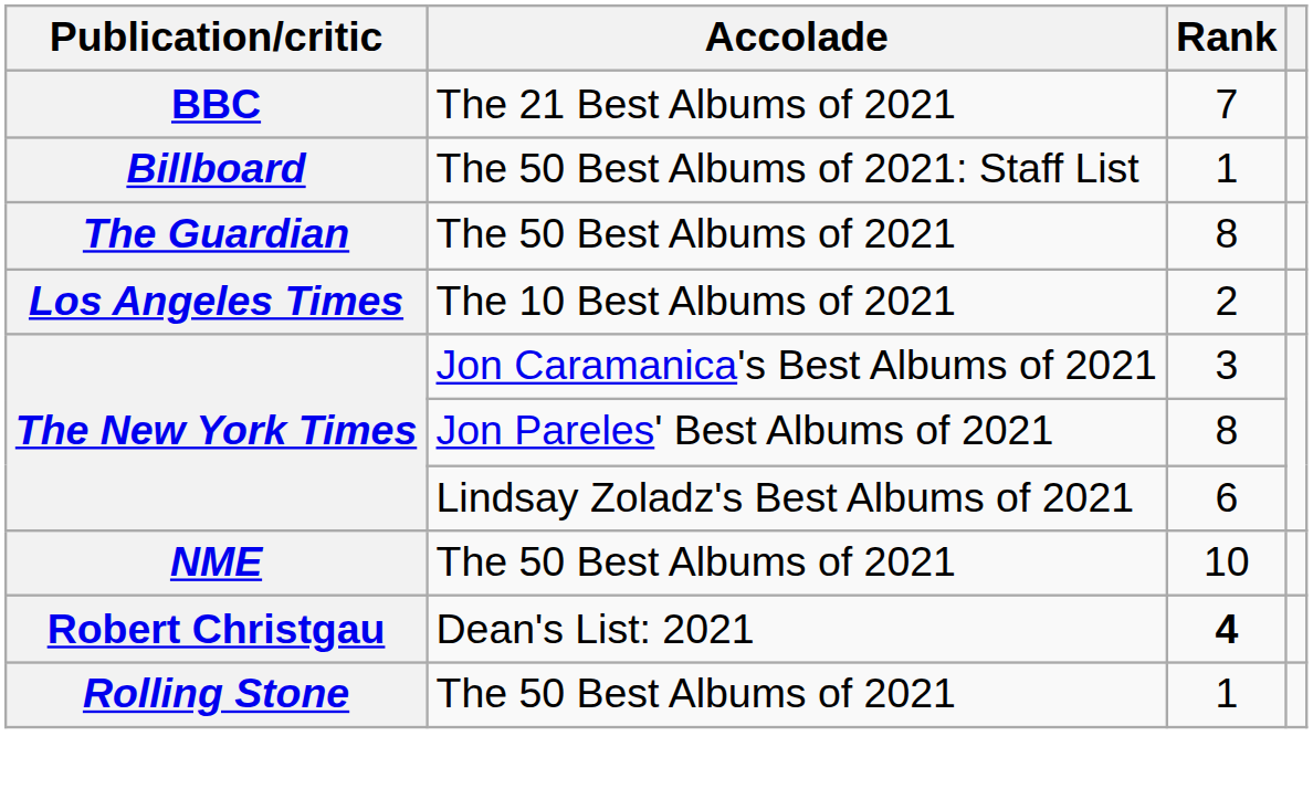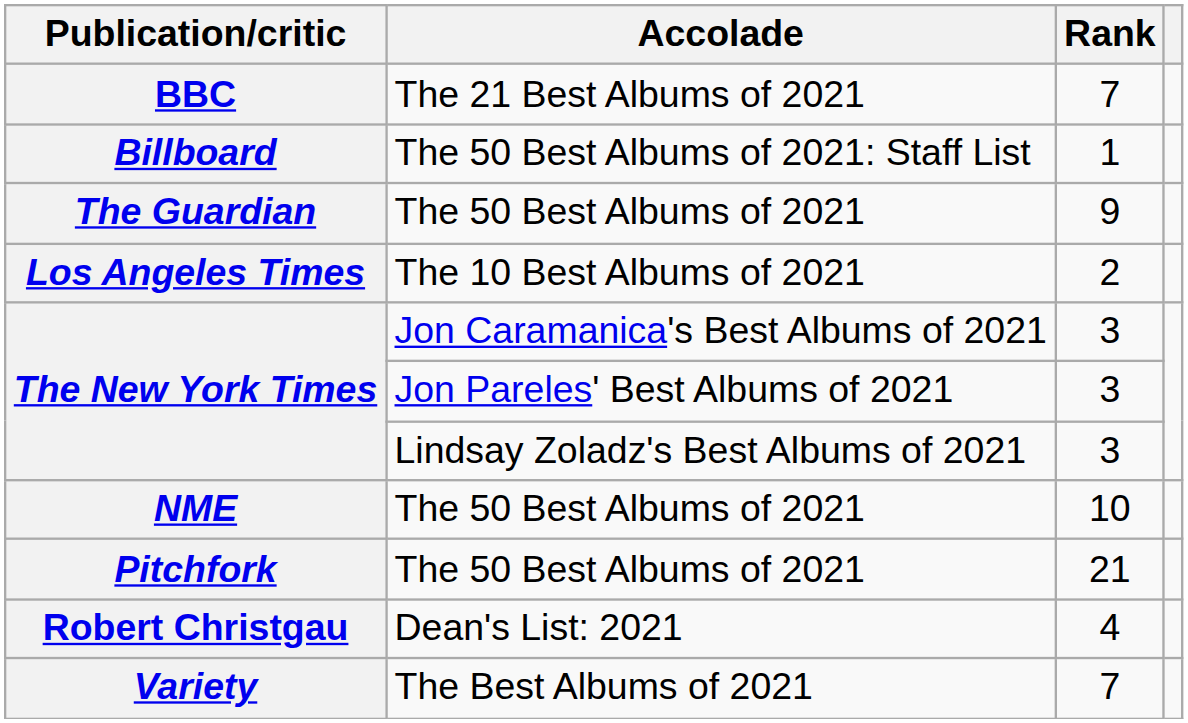The Guardian | Rank: 8 -> 9
The New York Times / Jon Pareles' Best Albums of 2021 | Rank: 8 -> 3
The New York Times / Lindsay Zoladz's Best Albums of 2021 | Rank: 6 -> 3
+ row: Pitchfork | The 50 Best Albums of 2021 | 21
Robert Christgau | Rank: bold -> normal
- row: Rolling Stone | The 50 Best Albums of 2021 | 1
+ row: Variety | The Best Albums of 2021 | 7
